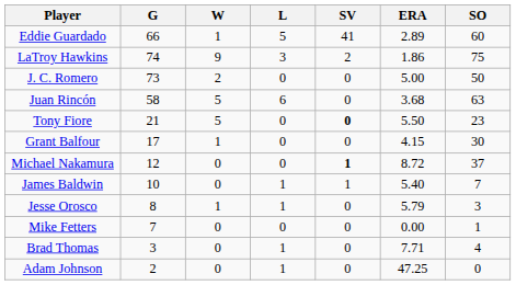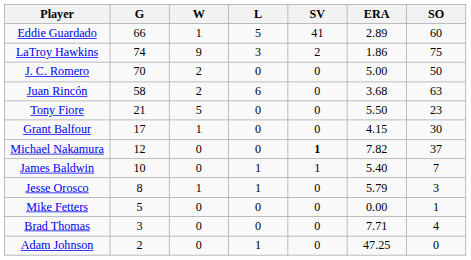J. C. Romero | G: 73 -> 70
Juan Rincón | W: 5 -> 2
Tony Fiore | SV: bold -> normal
Michael Nakamura | ERA: 8.72 -> 7.82
Mike Fetters | G: 7 -> 5
Brad Thomas | L: 1 -> 0
